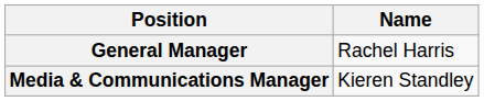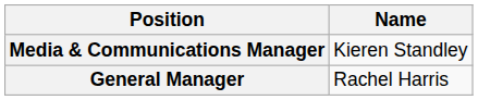rows swapped: General Manager <-> Media & Communications Manager
